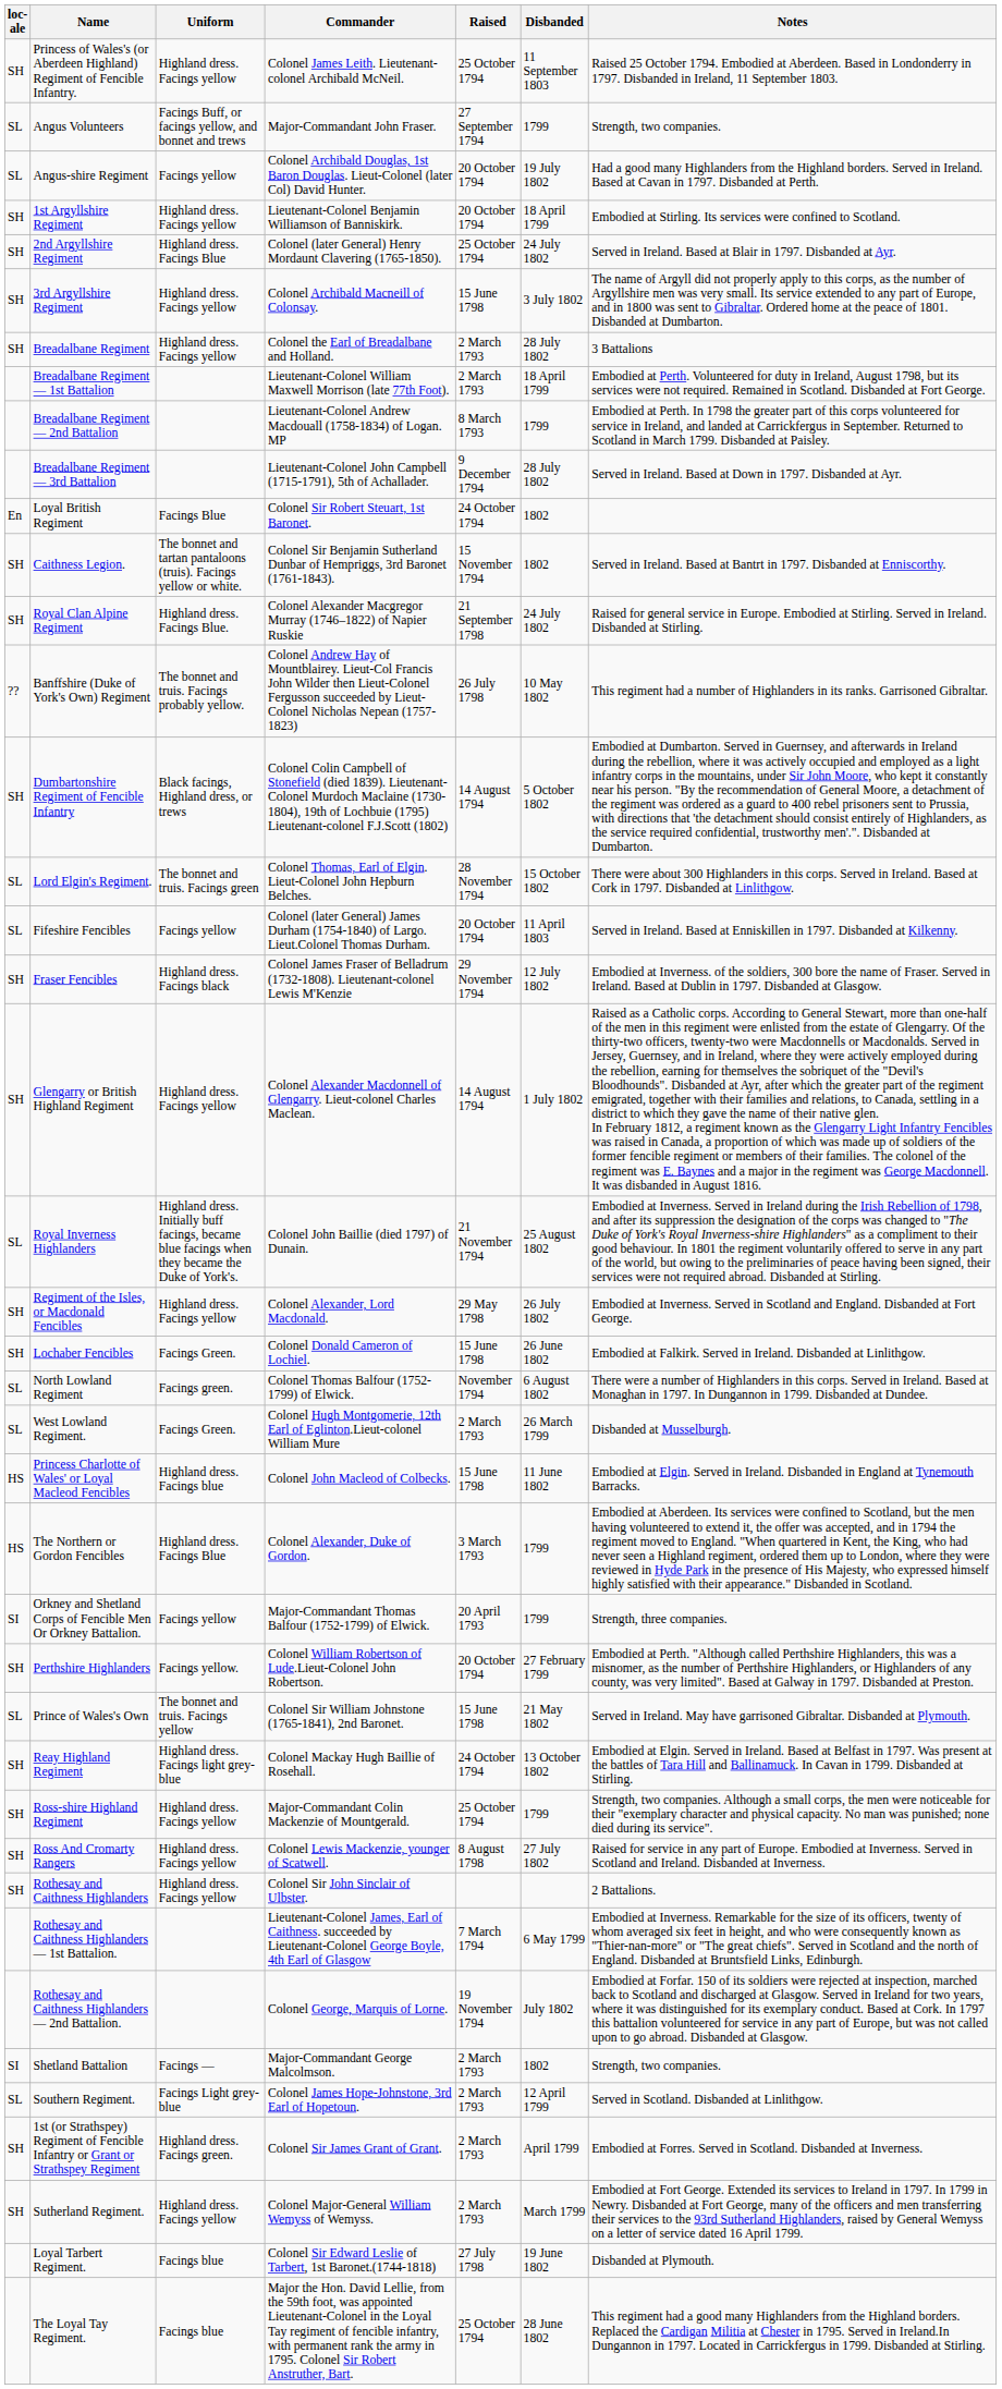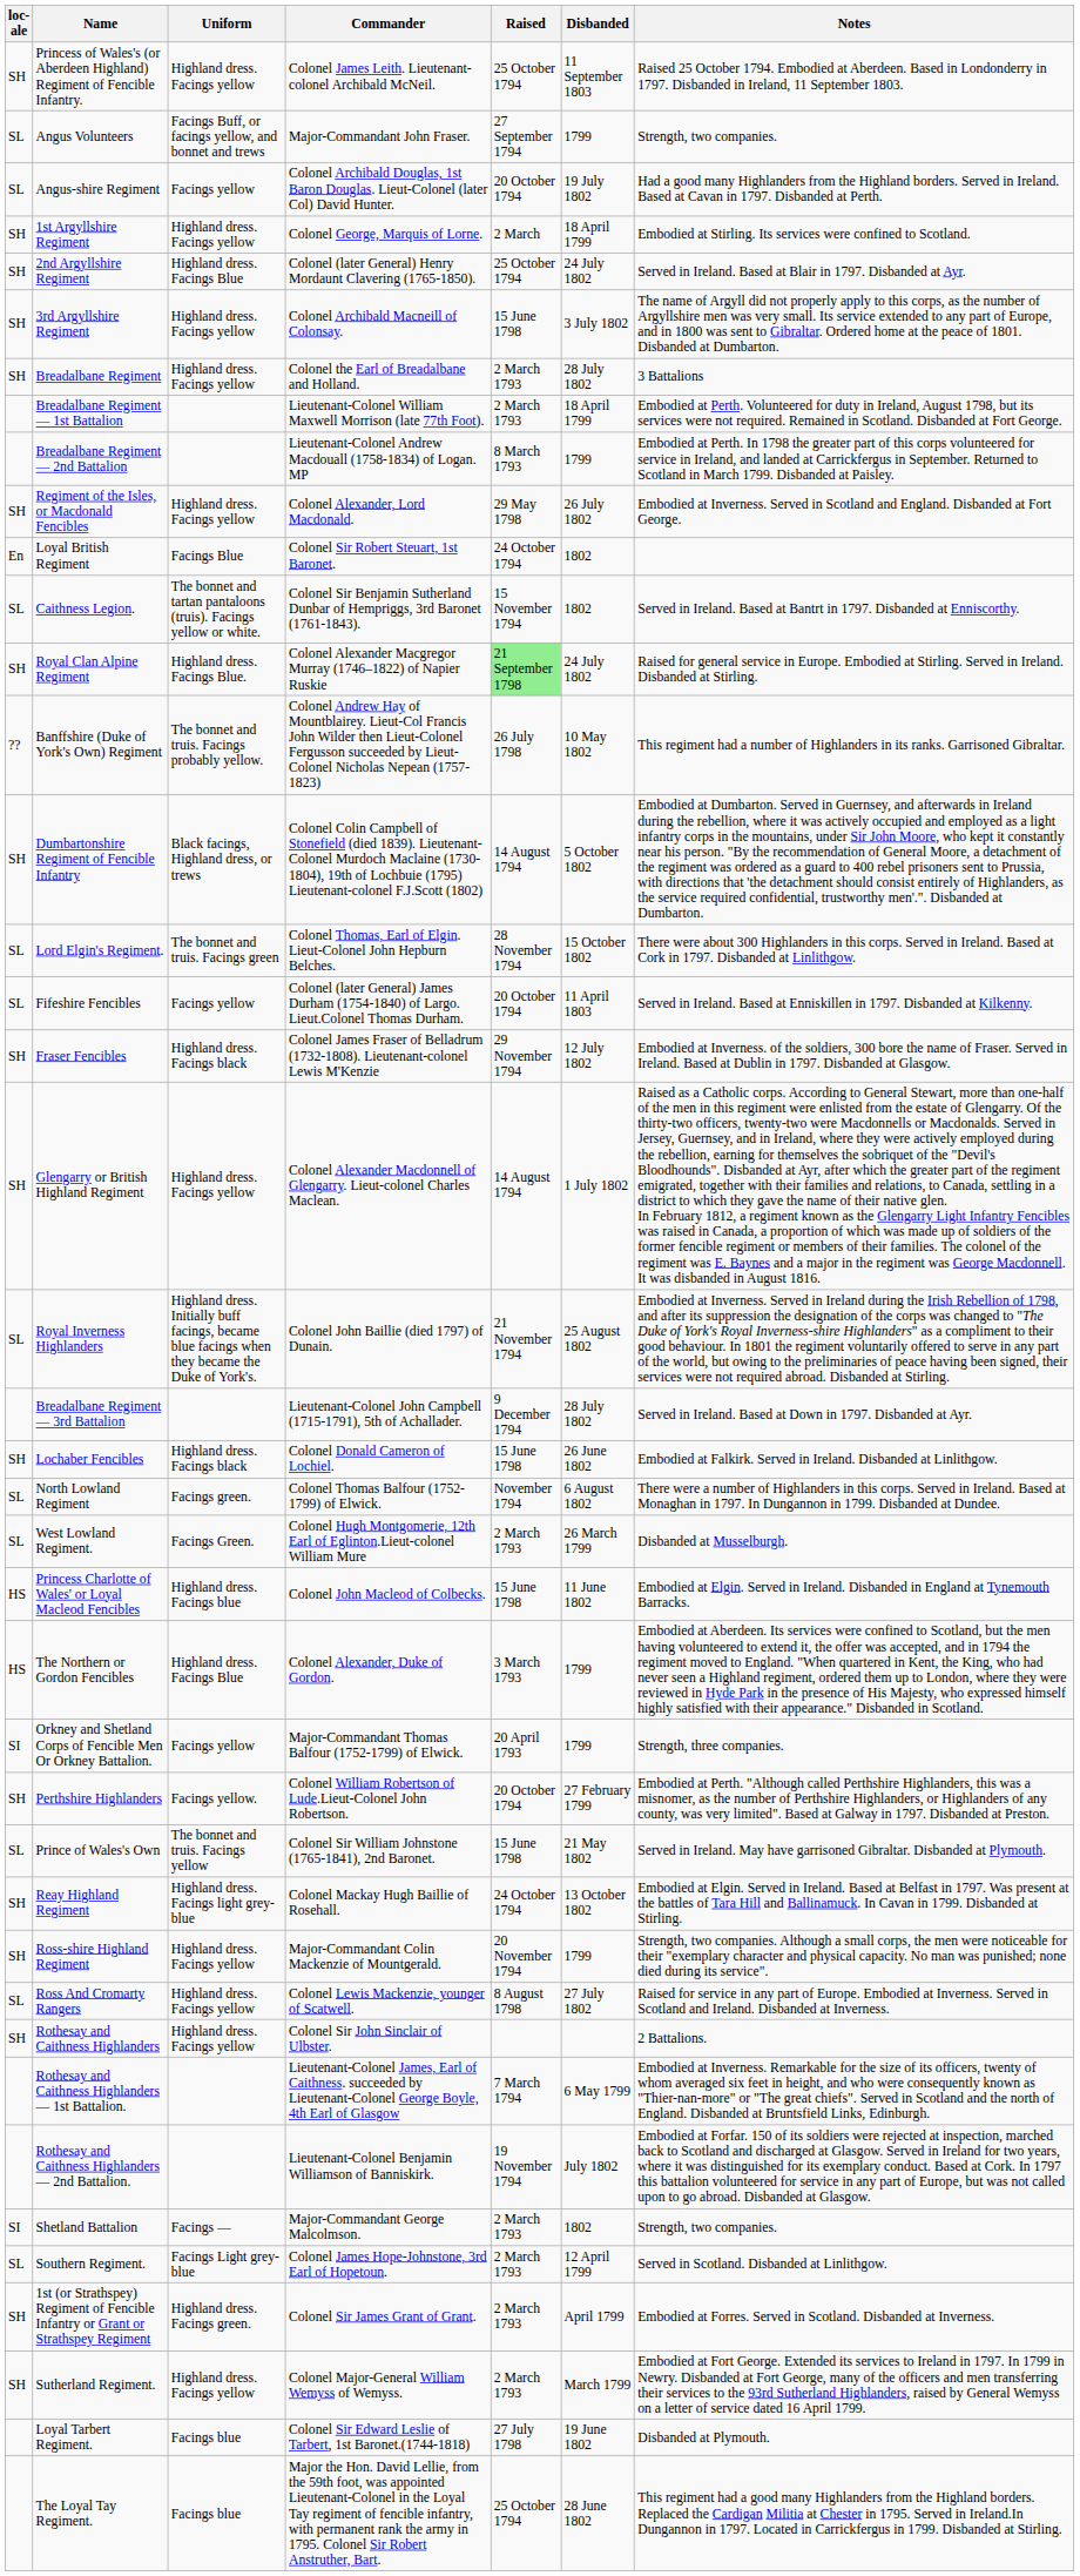1st Argyllshire Regiment | Commander: Lieutenant-Colonel Benjamin Williamson of Banniskirk. -> Colonel George, Marquis of Lorne.
1st Argyllshire Regiment | Raised: 20 October 1794 -> 2 March
rows swapped: Breadalbane Regiment — 3rd Battalion <-> Regiment of the Isles, or Macdonald Fencibles
Caithness Legion. | loc- ale: SH -> SL
Royal Clan Alpine Regiment | Raised: no background -> lightgreen background
Lochaber Fencibles | Uniform: Facings Green. -> Highland dress. Facings black
Ross-shire Highland Regiment | Raised: 25 October 1794 -> 20 November 1794
Ross And Cromarty Rangers | loc- ale: SH -> SL
Rothesay and Caithness Highlanders — 2nd Battalion. | Commander: Colonel George, Marquis of Lorne. -> Lieutenant-Colonel Benjamin Williamson of Banniskirk.
